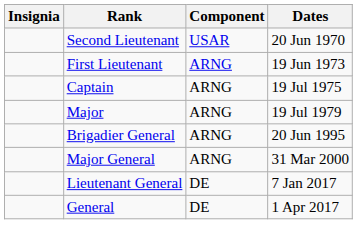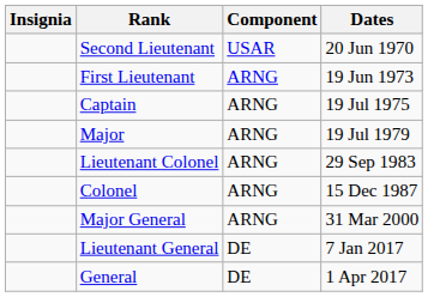+ row: Lieutenant Colonel | ARNG | 29 Sep 1983
+ row: Colonel | ARNG | 15 Dec 1987
- row: Brigadier General | ARNG | 20 Jun 1995
